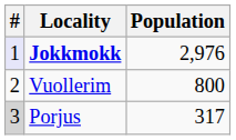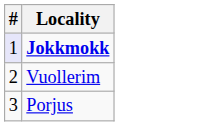- column: Population | 2,976 | 800 | 317
Porjus | #: lightgrey background -> no background
